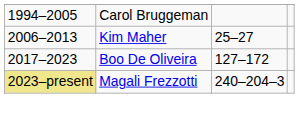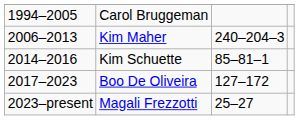Kim Maher | column 3: 25–27 -> 240–204–3
+ row: 2014–2016 | Kim Schuette | 85–81–1
Magali Frezzotti | column 1: khaki background -> no background
Magali Frezzotti | column 3: 240–204–3 -> 25–27
